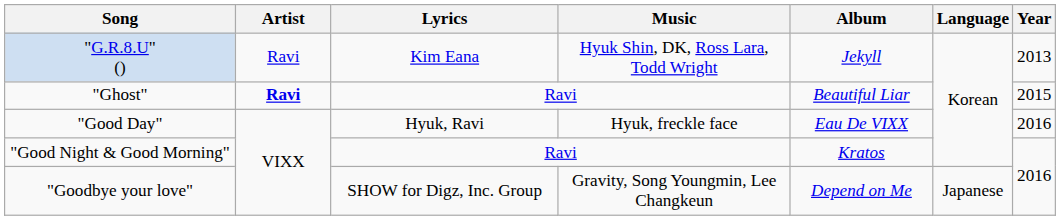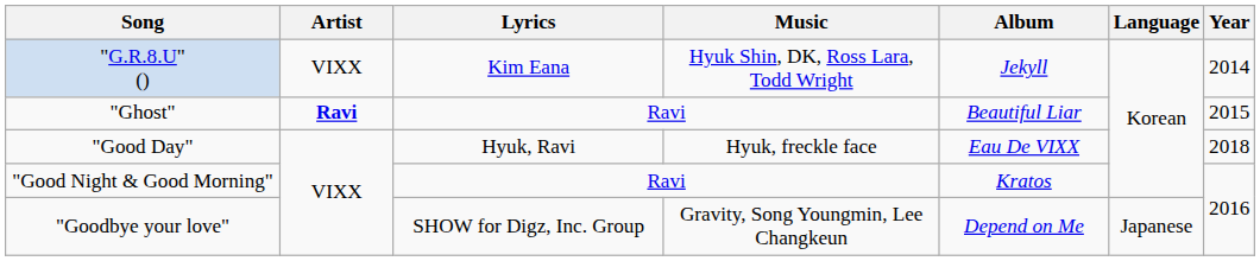"G.R.8.U" () | Artist: Ravi -> VIXX
"G.R.8.U" () | Year: 2013 -> 2014
"Good Day" | Year: 2016 -> 2018
